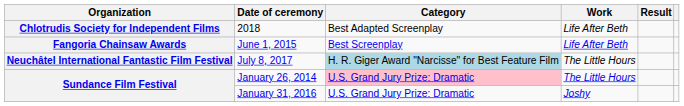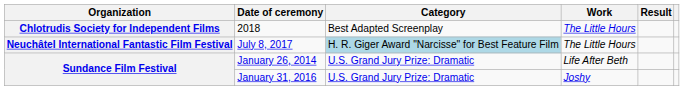2018 | Work: Life After Beth -> The Little Hours
- row: Fangoria Chainsaw Awards | June 1, 2015 | Best Screenplay | Life After Beth
January 26, 2014 | Category: pink background -> no background
January 26, 2014 | Work: The Little Hours -> Life After Beth
